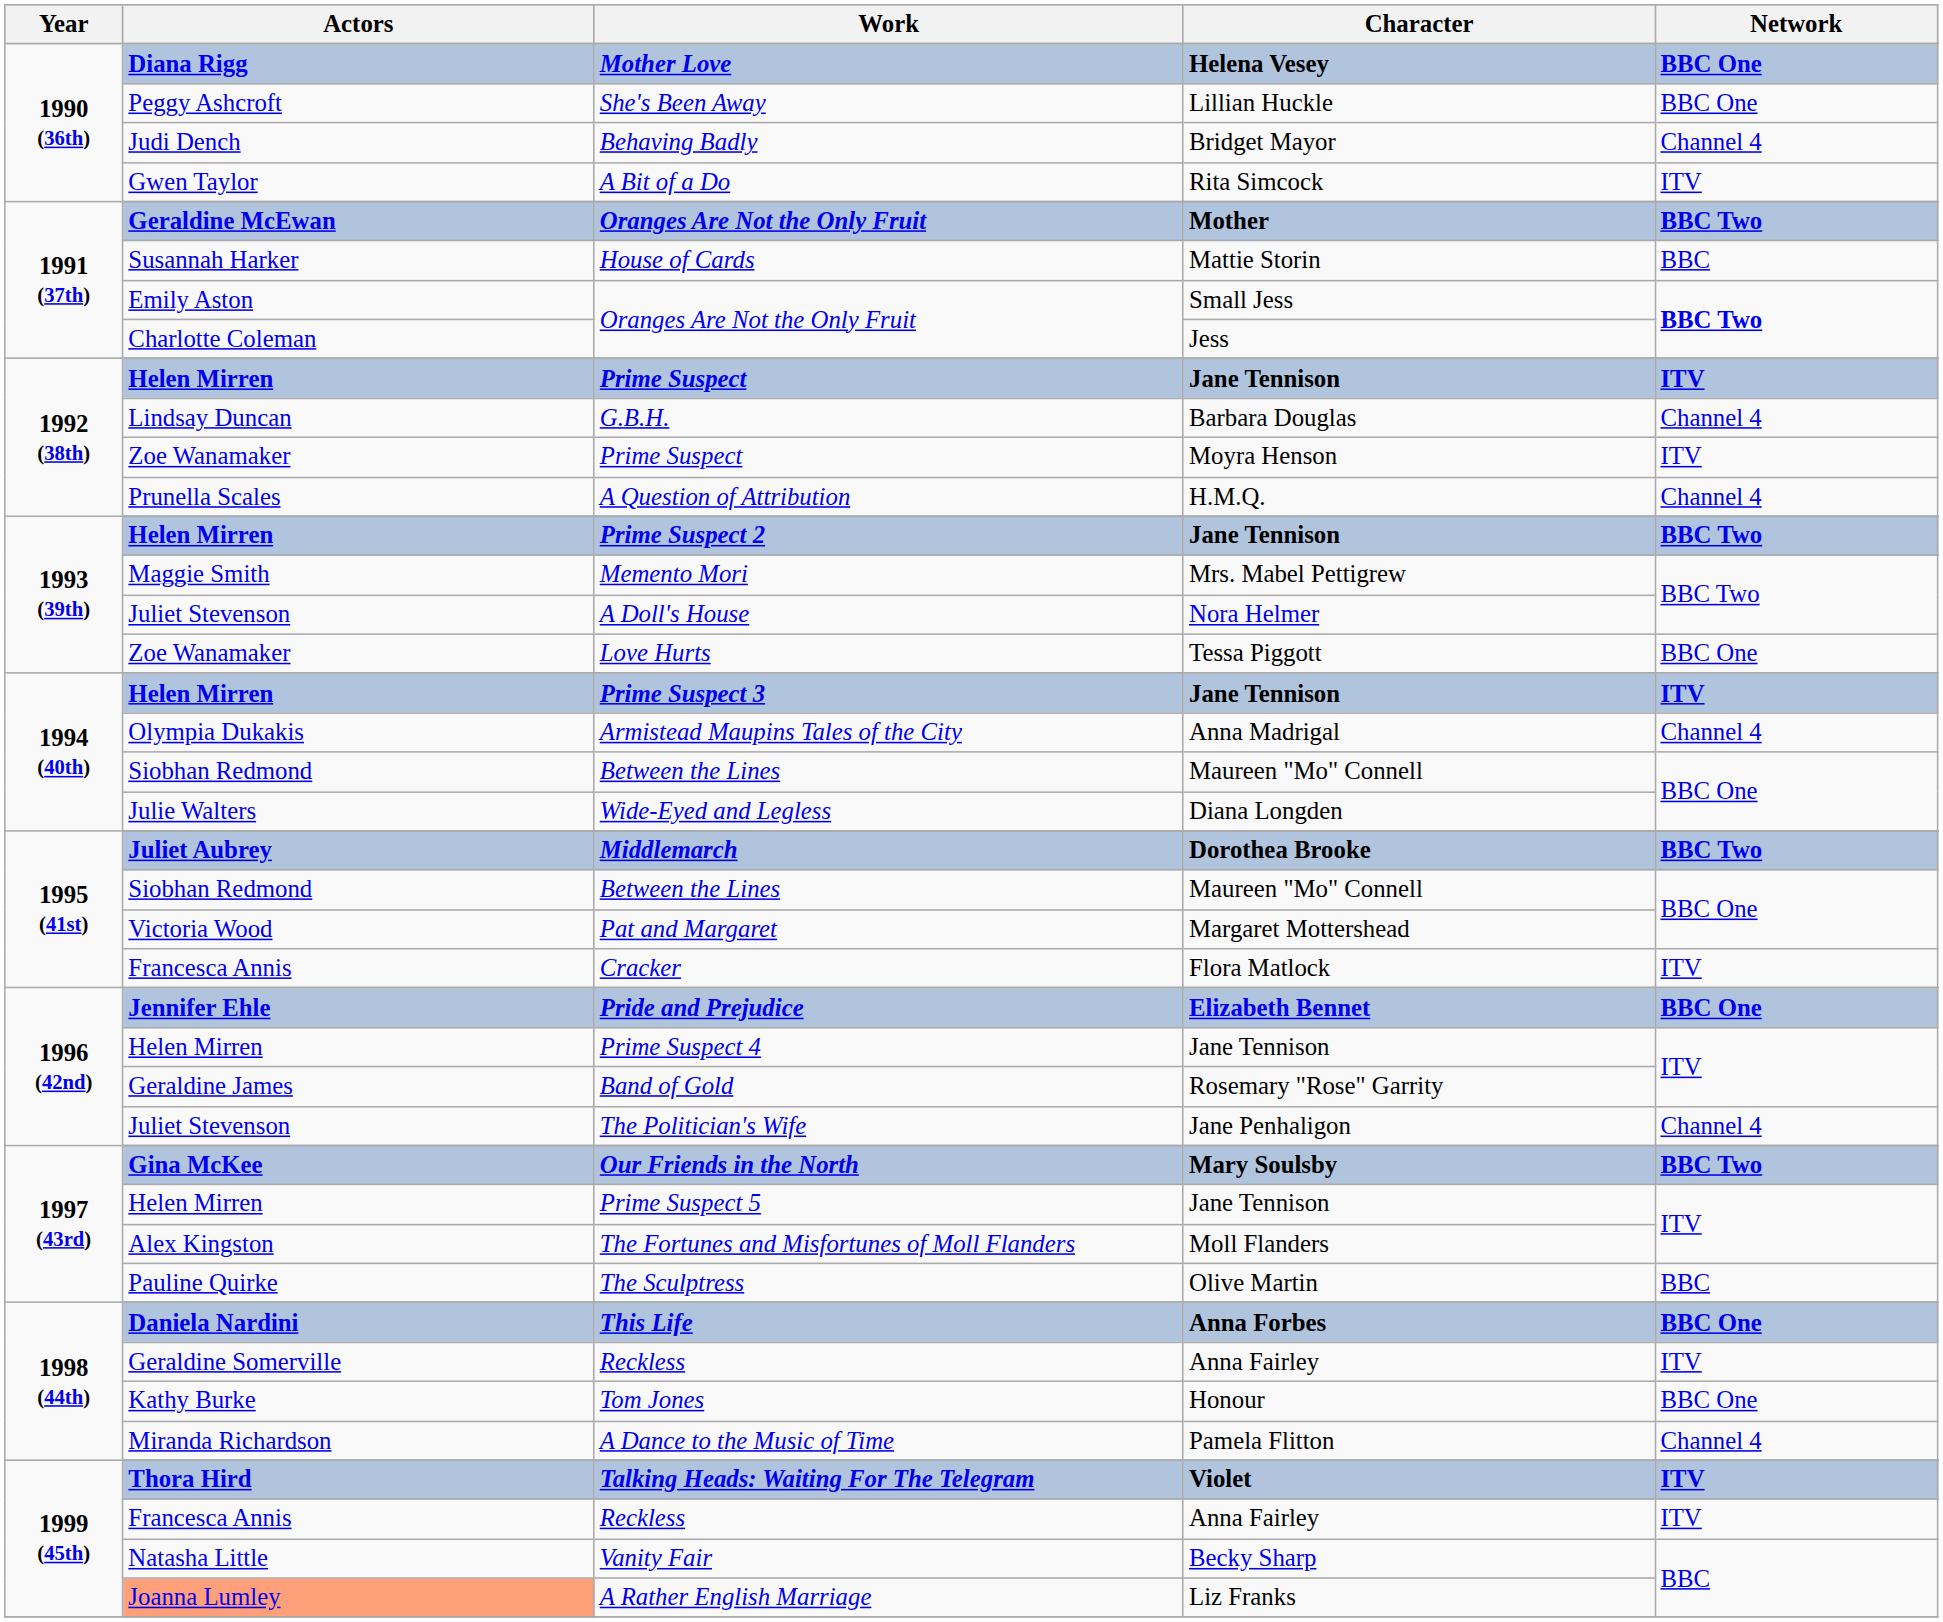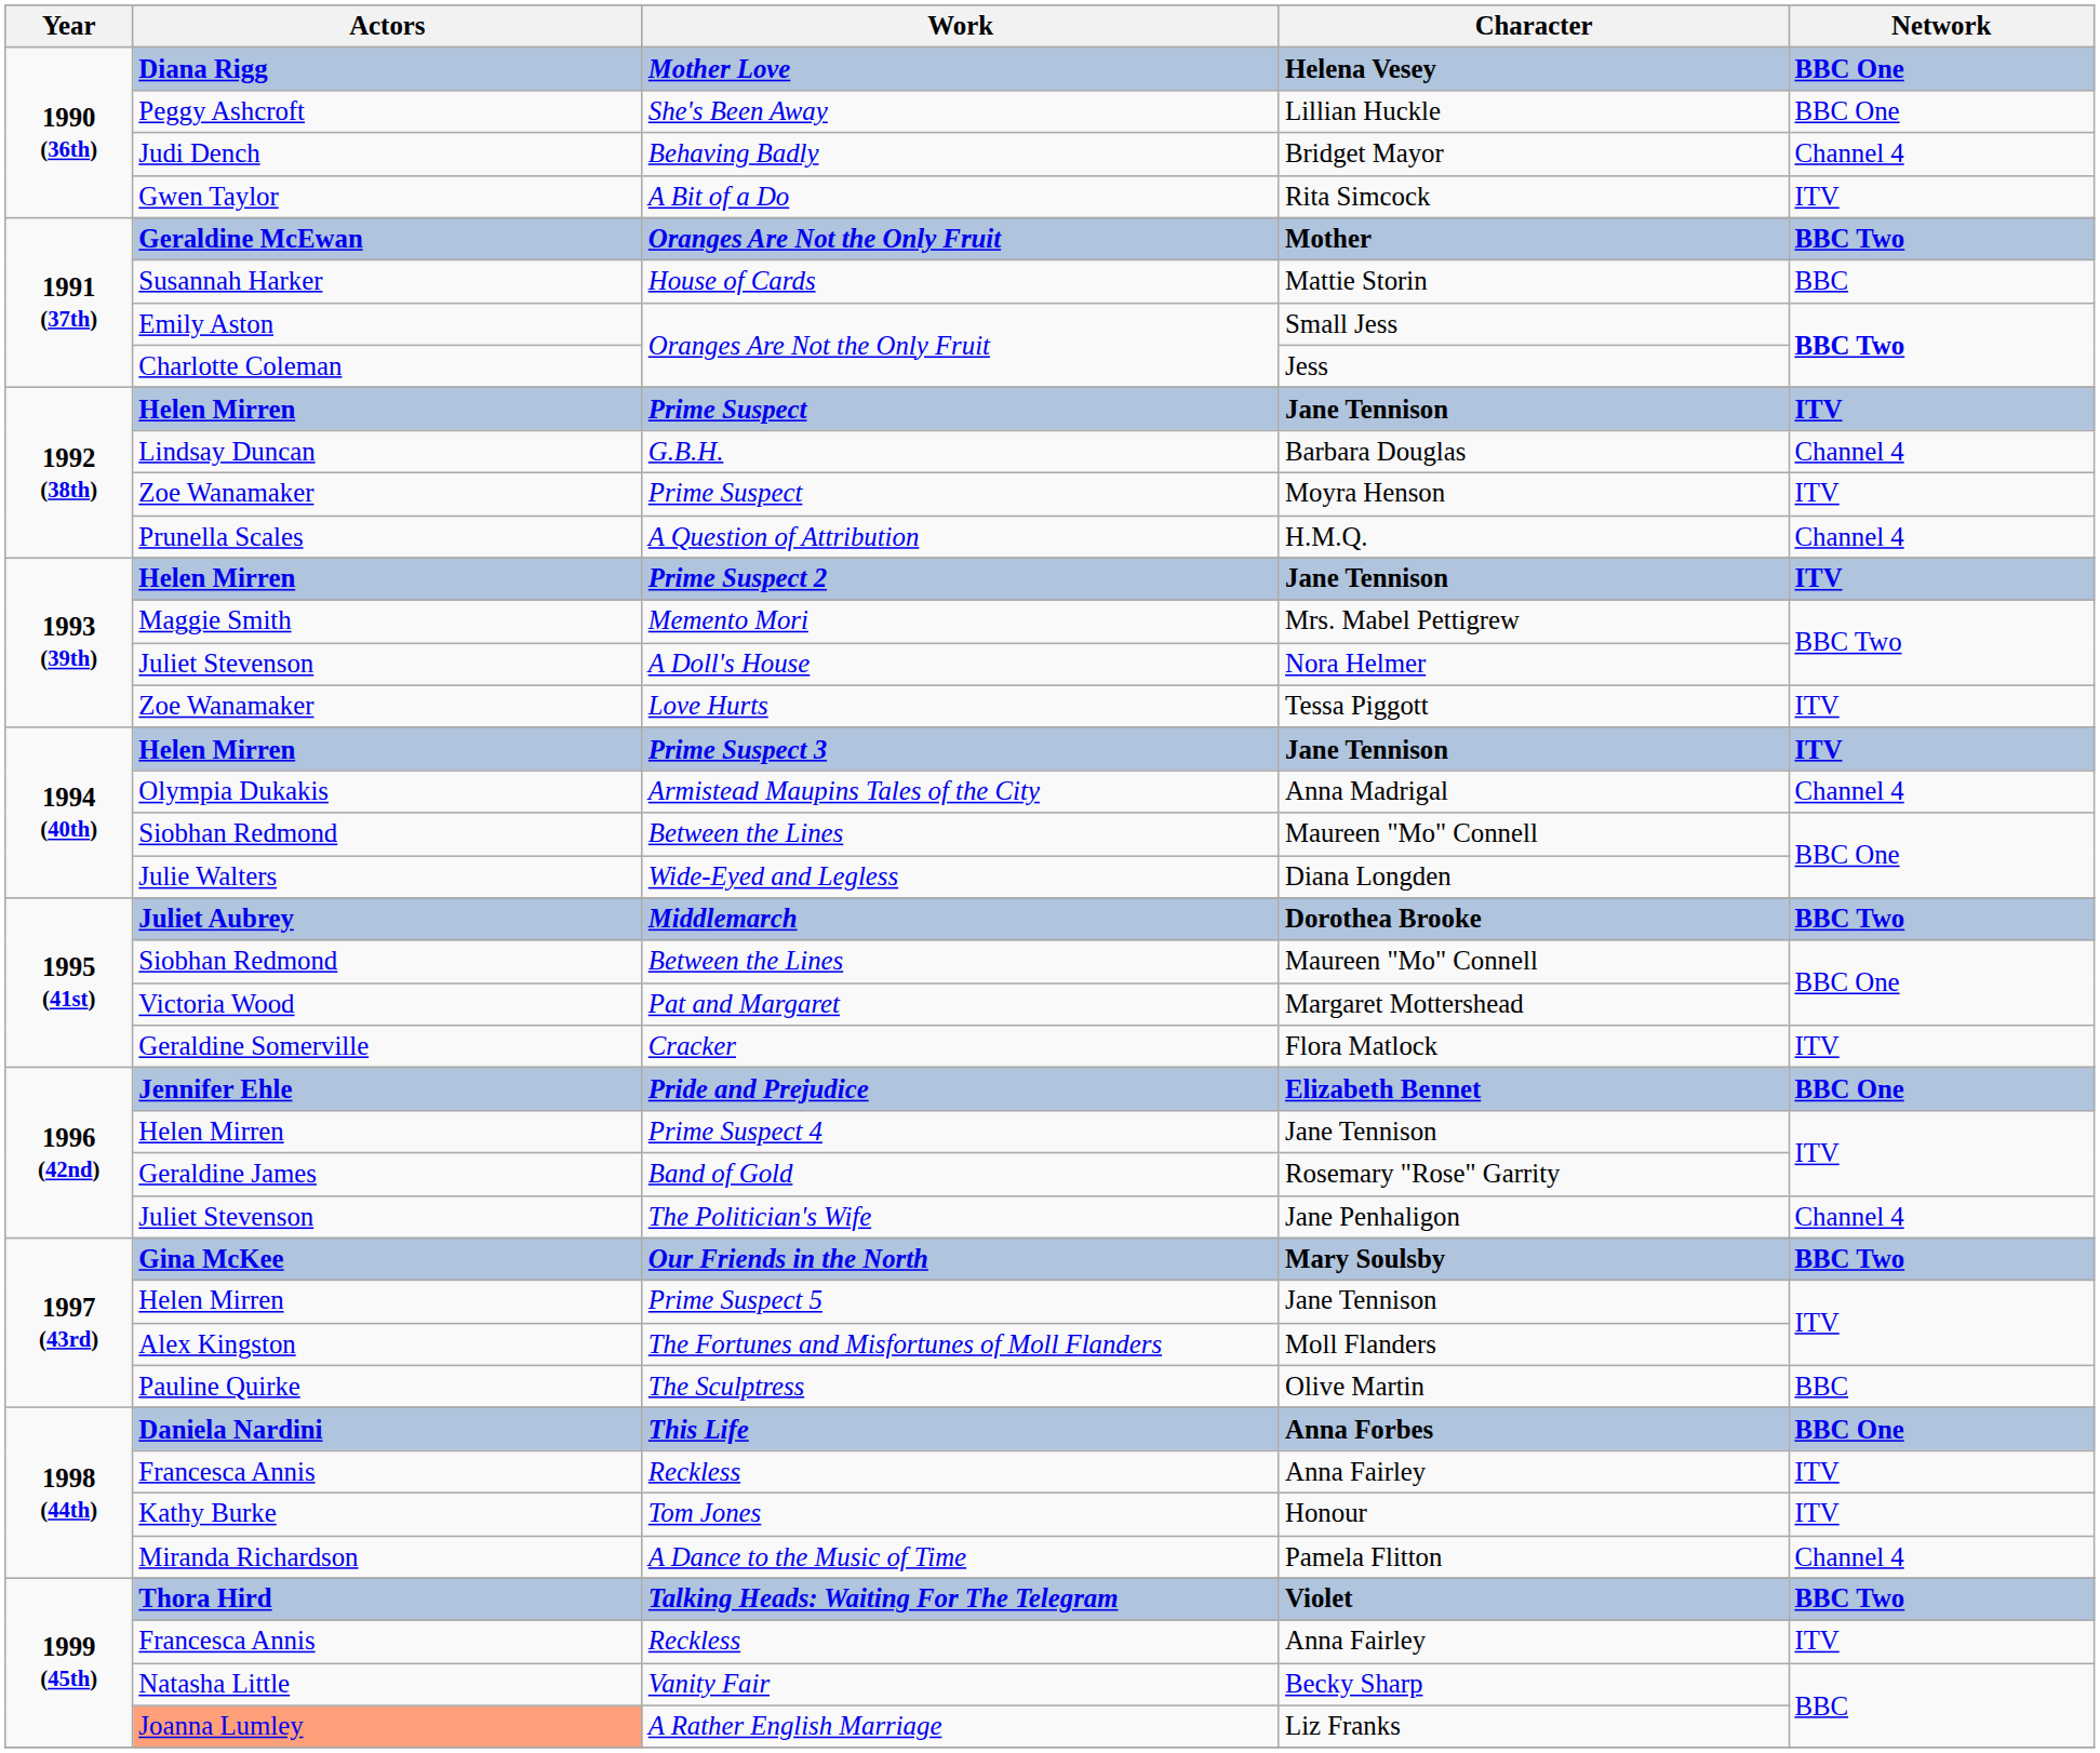Prime Suspect 2 | Network: BBC Two -> ITV
Love Hurts | Network: BBC One -> ITV
Cracker | Actors: Francesca Annis -> Geraldine Somerville
1998 (44th) / Reckless | Actors: Geraldine Somerville -> Francesca Annis
Tom Jones | Network: BBC One -> ITV
Talking Heads: Waiting For The Telegram | Network: ITV -> BBC Two
